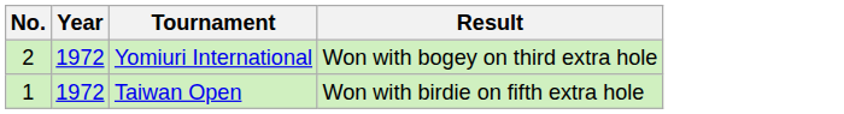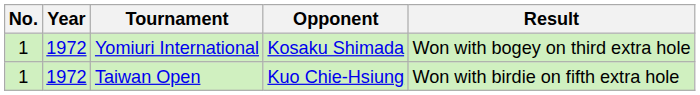+ column: Opponent | Kosaku Shimada | Kuo Chie-Hsiung
Yomiuri International | No.: 2 -> 1
